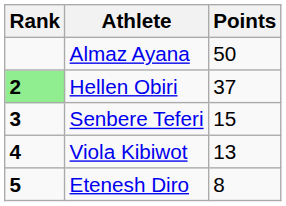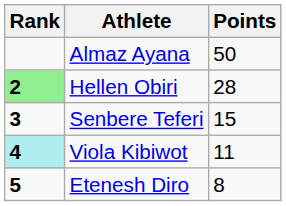Hellen Obiri | Points: 37 -> 28
Viola Kibiwot | Rank: no background -> paleturquoise background
Viola Kibiwot | Points: 13 -> 11
